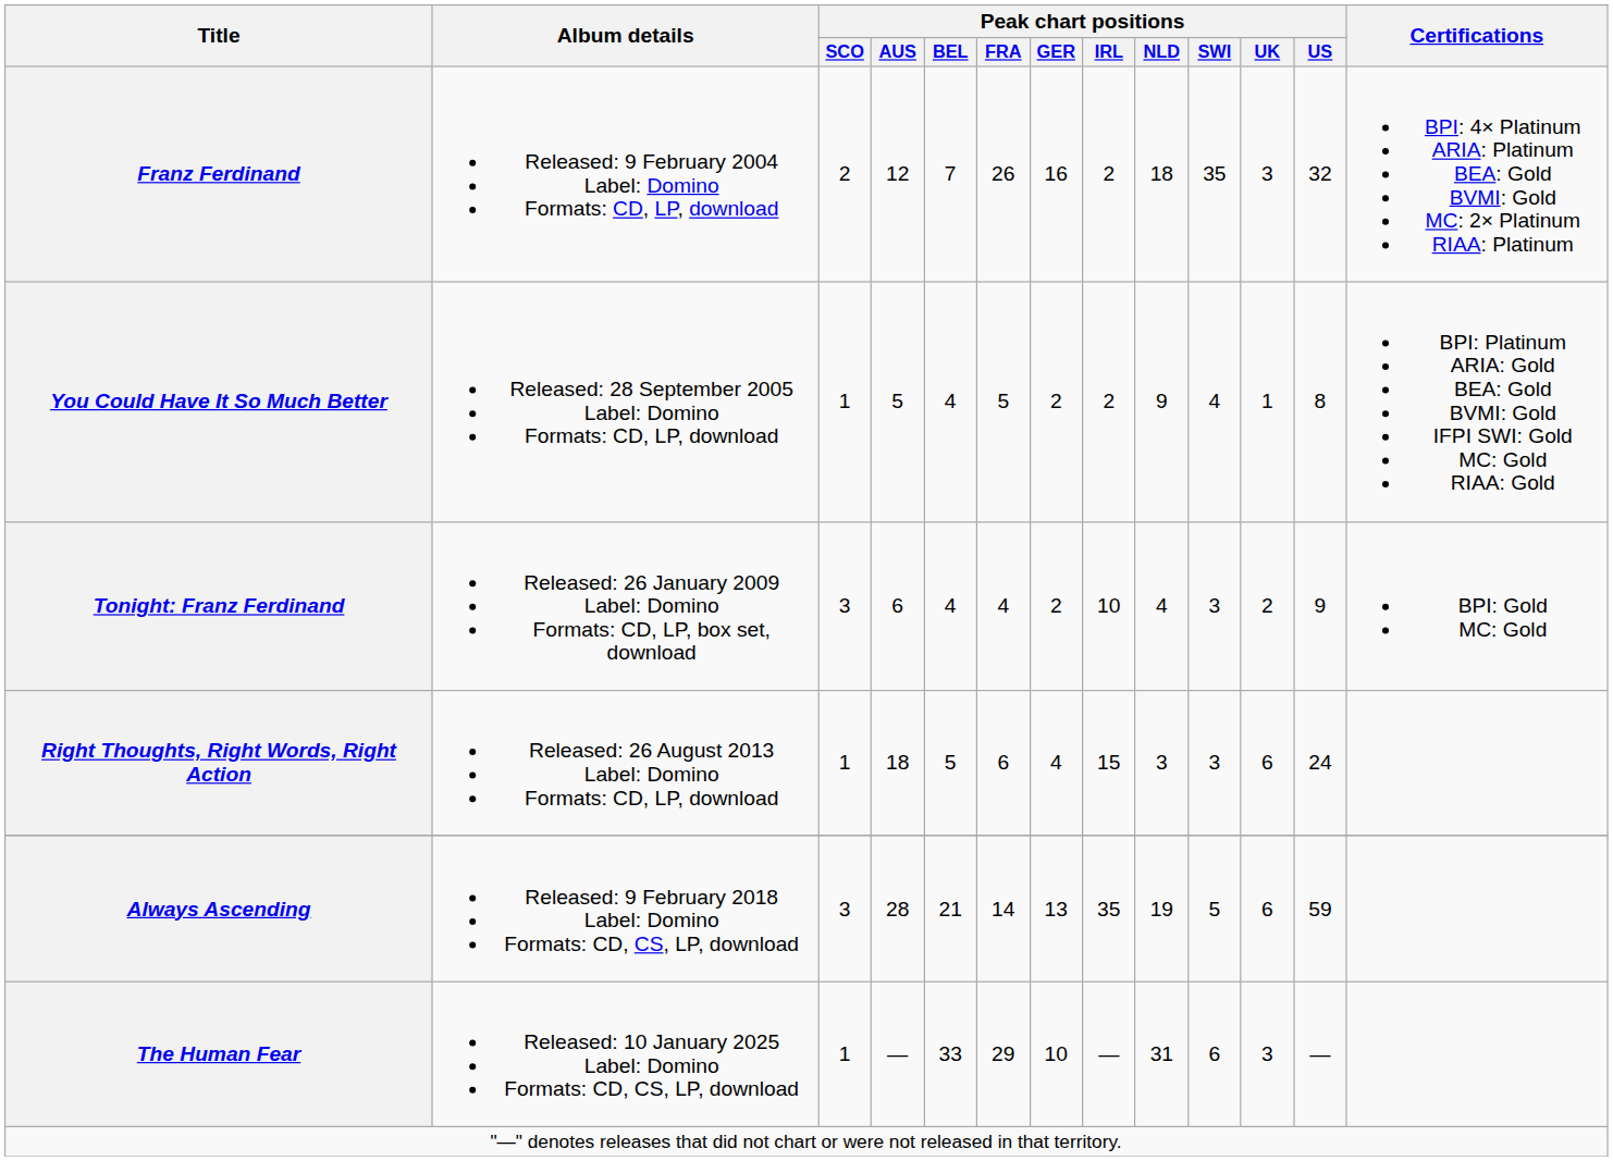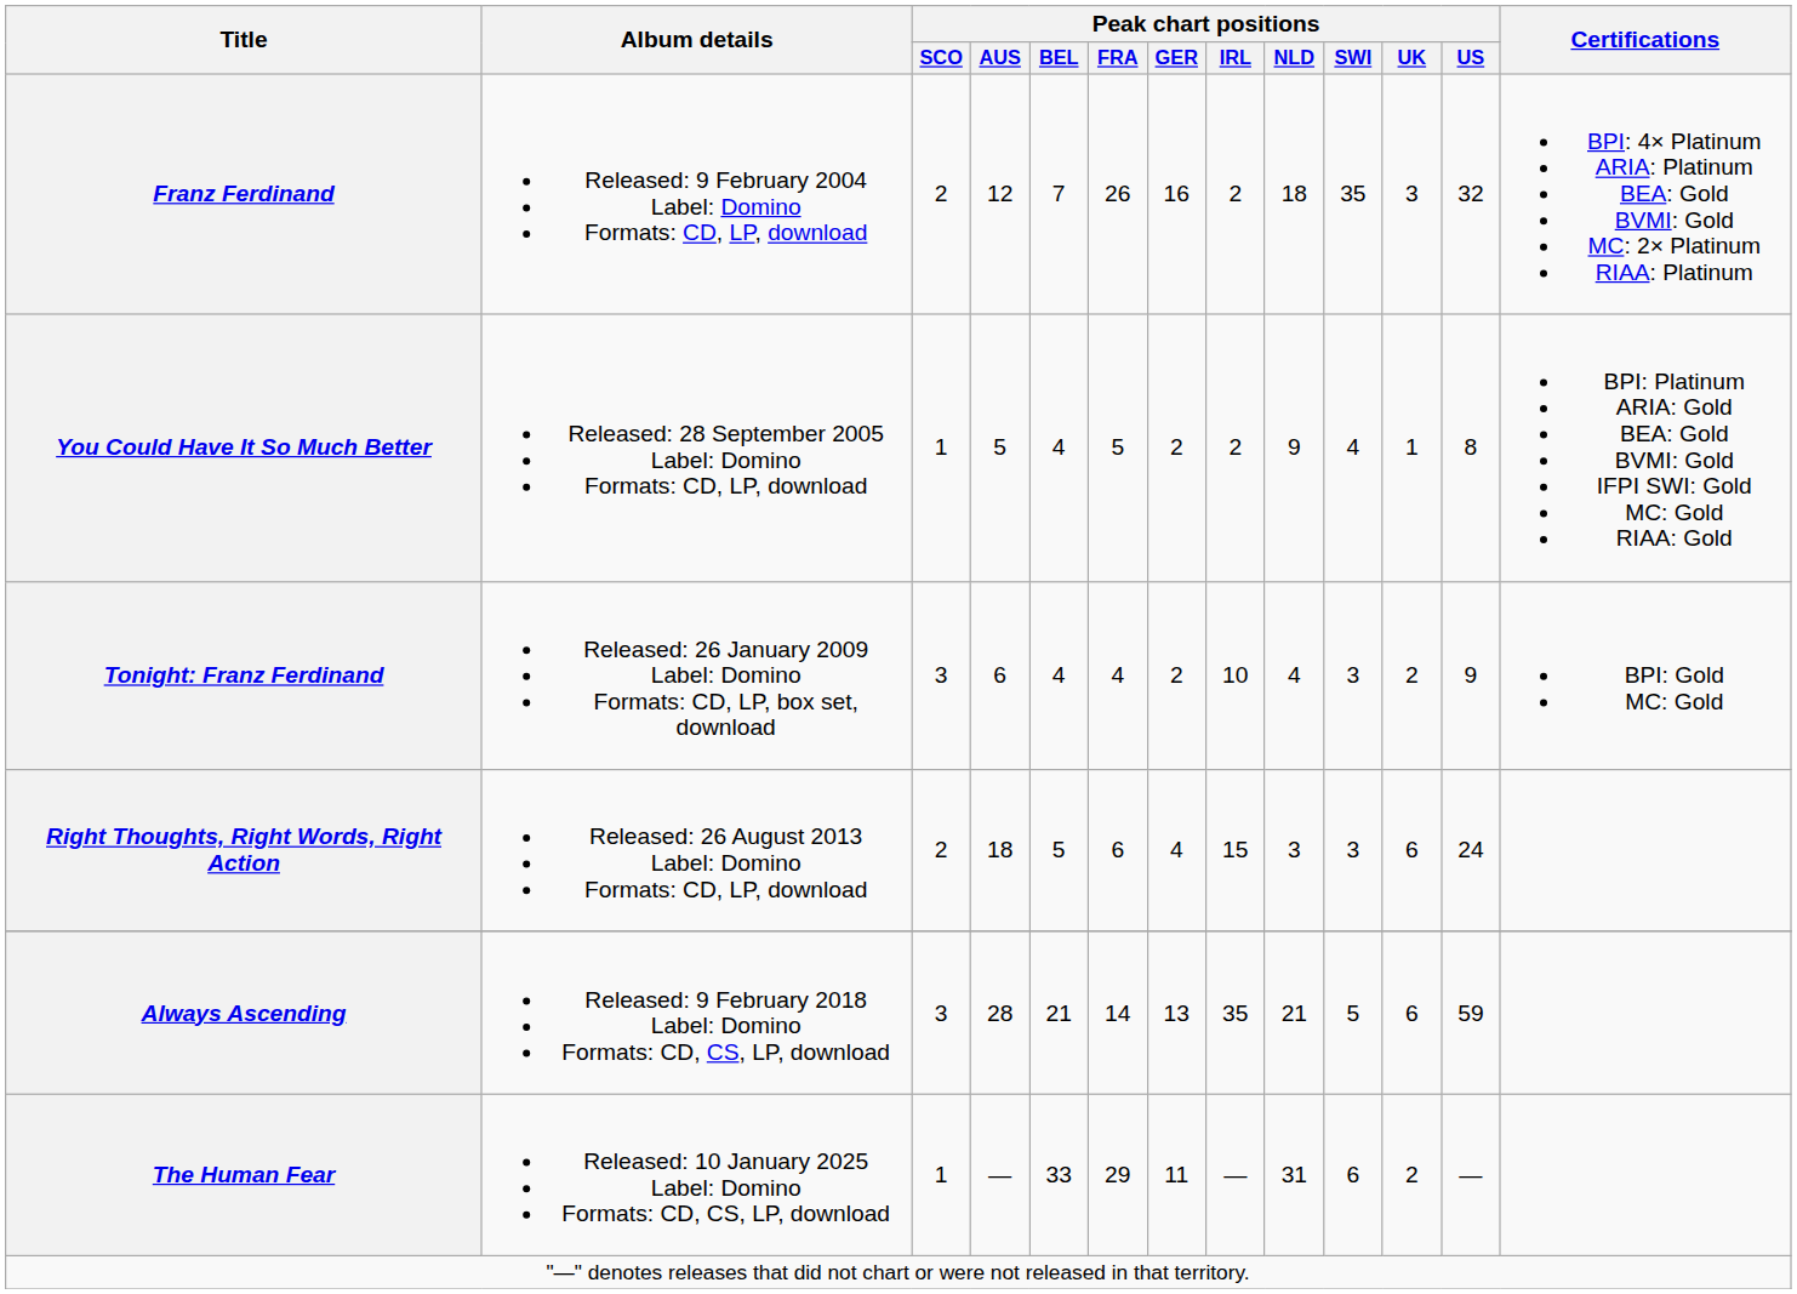Right Thoughts, Right Words, Right Action | Peak chart positions / SCO: 1 -> 2
Always Ascending | Peak chart positions / NLD: 19 -> 21
The Human Fear | Peak chart positions / GER: 10 -> 11
The Human Fear | Peak chart positions / UK: 3 -> 2
